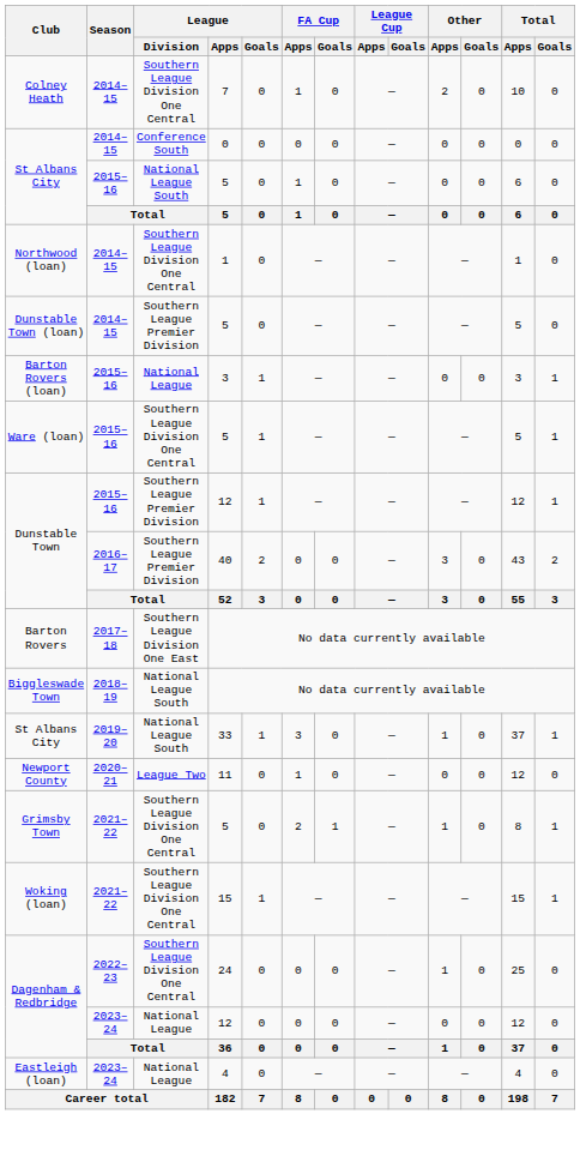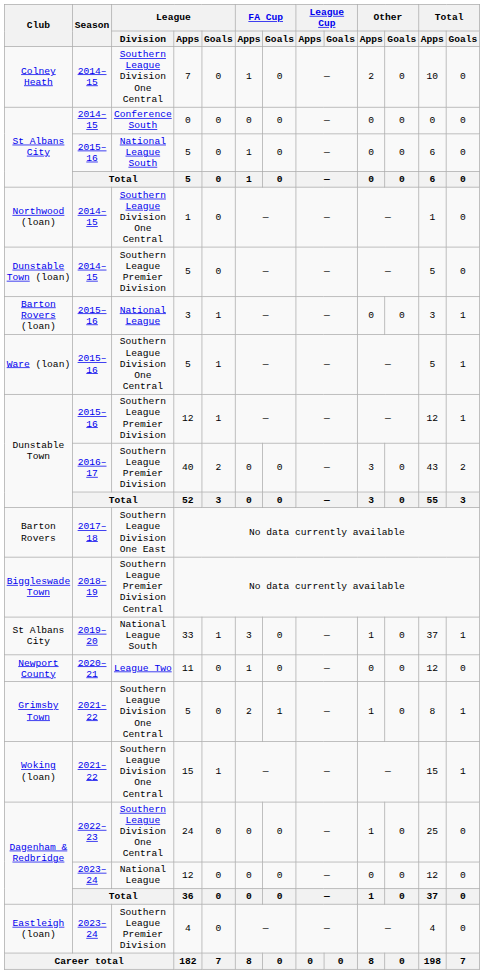Biggleswade Town | League / Division: National League South -> Southern League Premier Division Central
Eastleigh (loan) | League / Division: National League -> Southern League Premier Division
